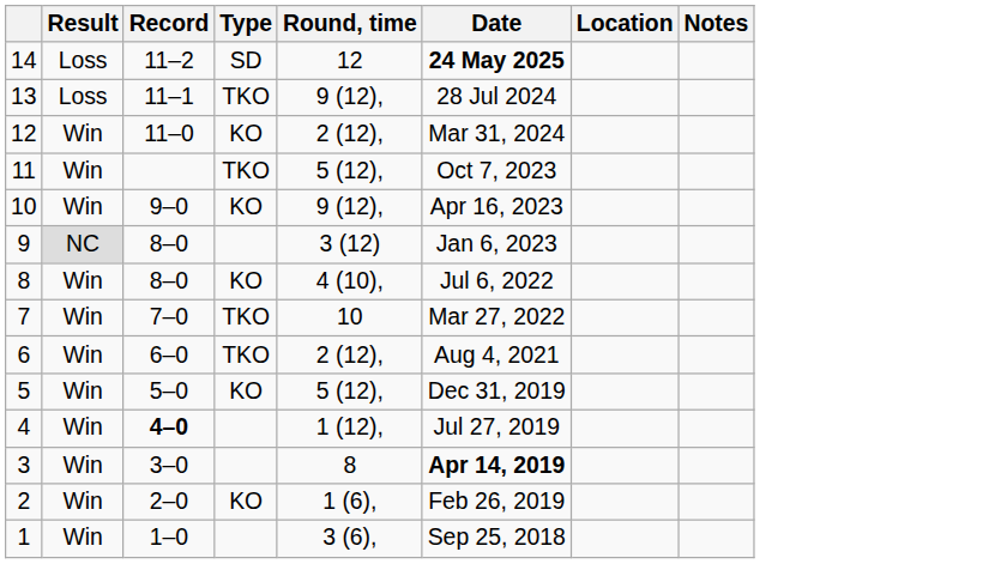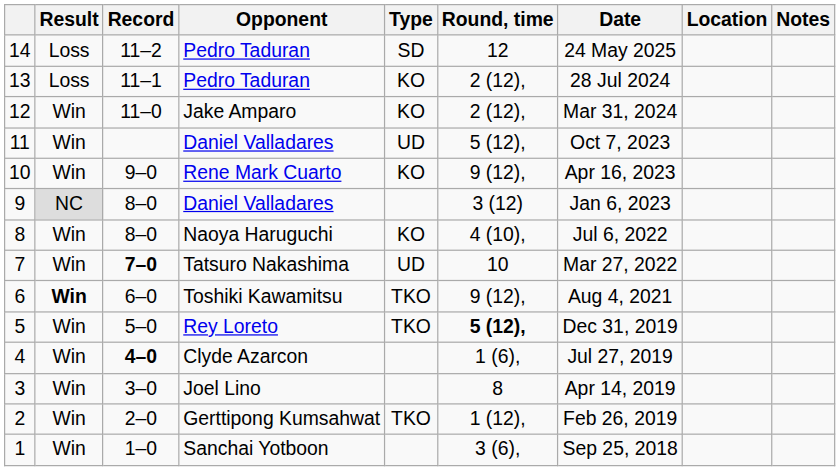+ column: Opponent | Pedro Taduran | Pedro Taduran | Jake Amparo | Daniel Valladares | Rene Mark Cuarto | Daniel Valladares | Naoya Haruguchi | Tatsuro Nakashima | Toshiki Kawamitsu | Rey Loreto | Clyde Azarcon | Joel Lino | Gerttipong Kumsahwat | Sanchai Yotboon
14 | Date: bold -> normal
13 | Type: TKO -> KO
13 | Round, time: 9 (12), -> 2 (12),
11 | Type: TKO -> UD
7 | Record: normal -> bold
7 | Type: TKO -> UD
6 | Result: normal -> bold
6 | Round, time: 2 (12), -> 9 (12),
5 | Type: KO -> TKO
5 | Round, time: normal -> bold
4 | Round, time: 1 (12), -> 1 (6),
3 | Date: bold -> normal
2 | Type: KO -> TKO
2 | Round, time: 1 (6), -> 1 (12),
